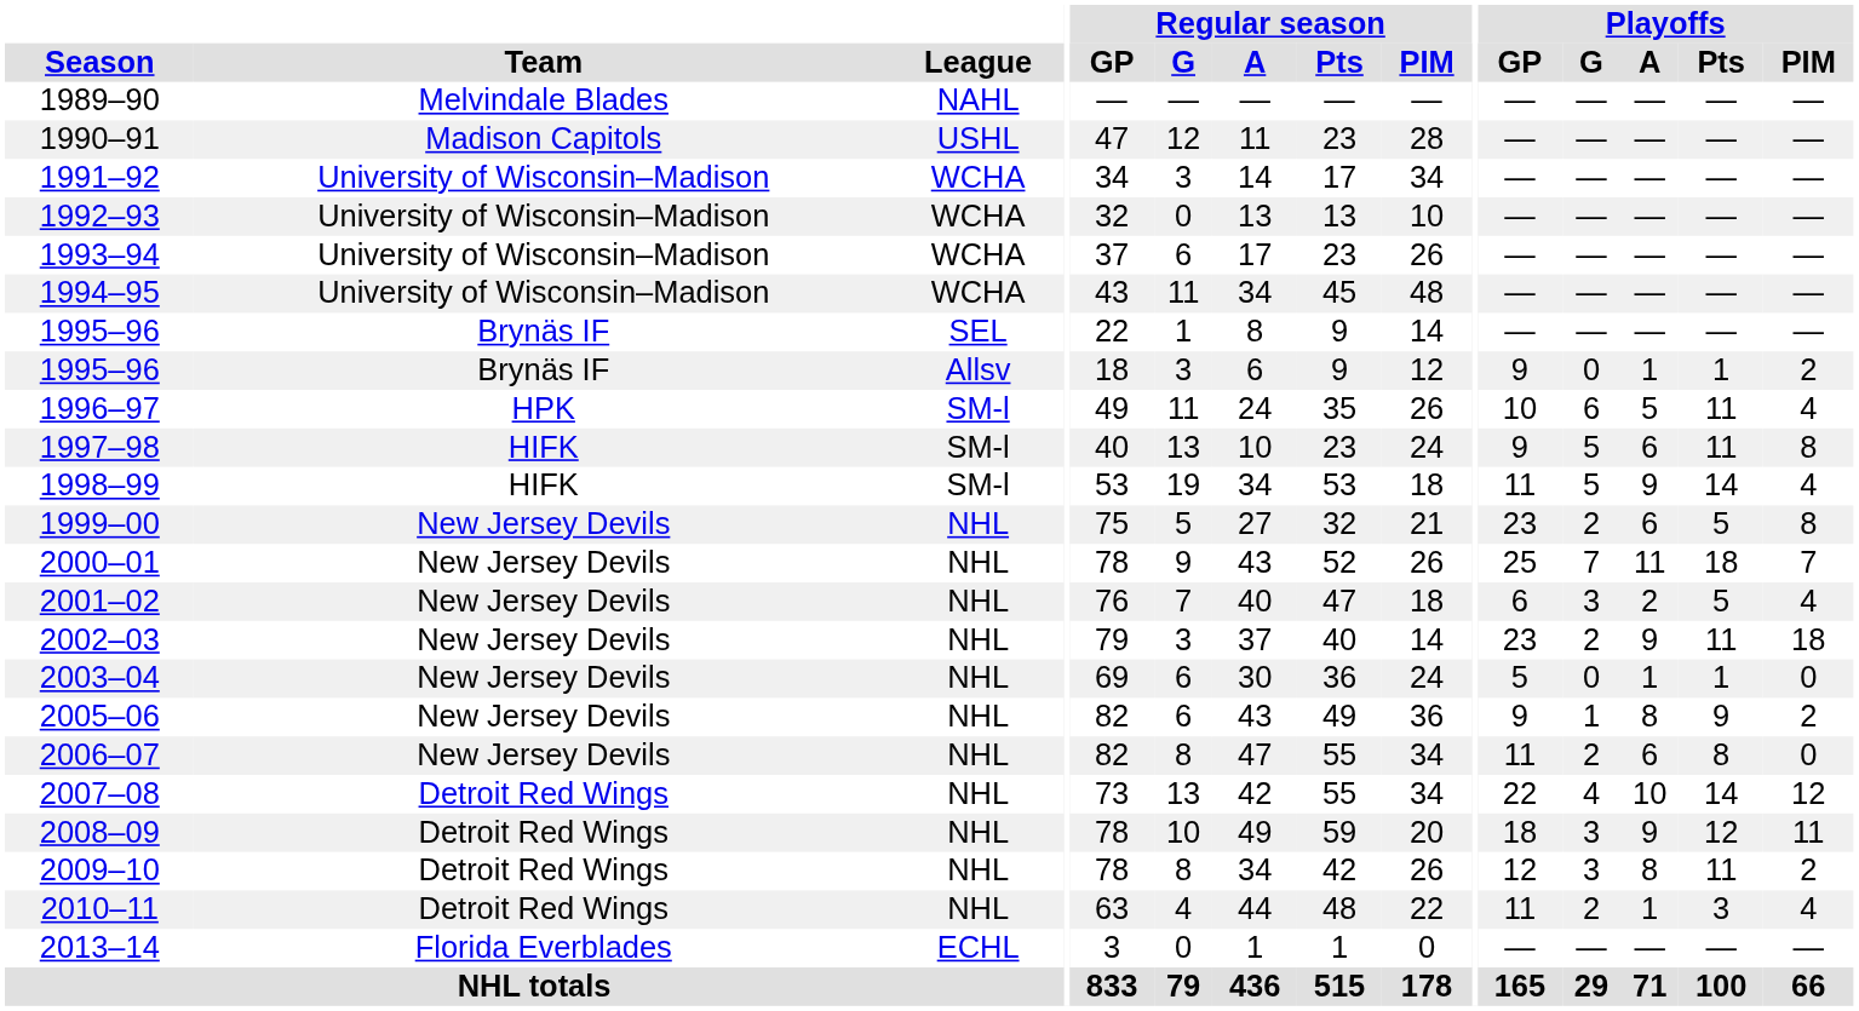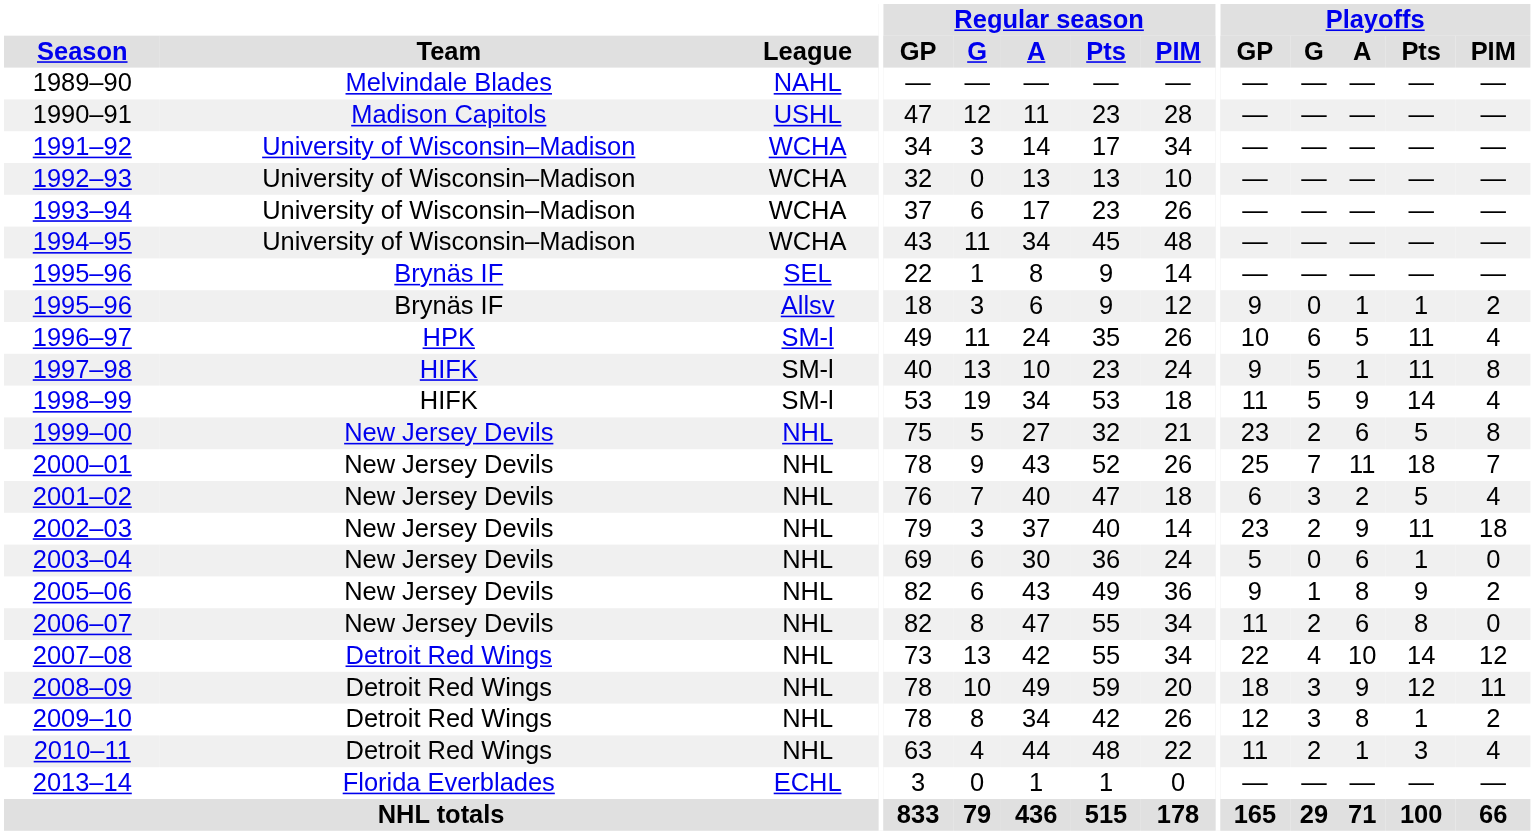1997–98 | Playoffs / A: 6 -> 1
2003–04 | Playoffs / A: 1 -> 6
2009–10 | Playoffs / Pts: 11 -> 1
